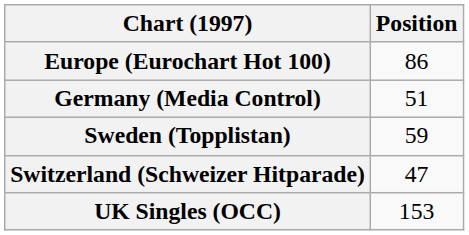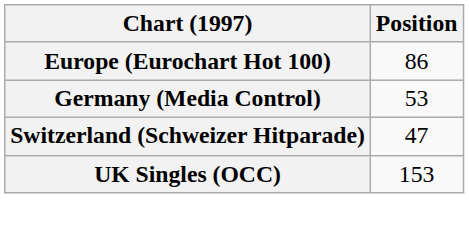Germany (Media Control) | Position: 51 -> 53
- row: Sweden (Topplistan) | 59
